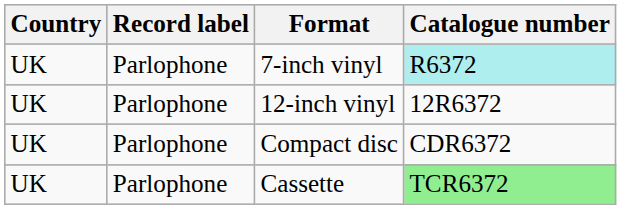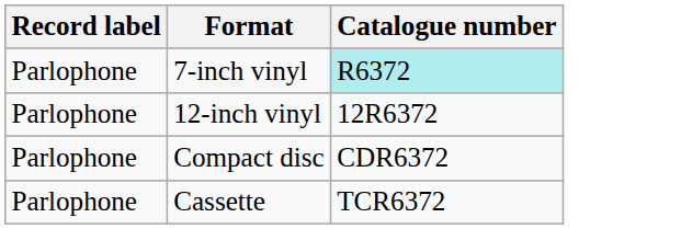- column: Country | UK | UK | UK | UK
Cassette | Catalogue number: lightgreen background -> no background
